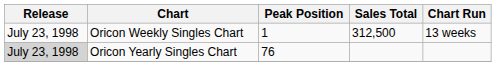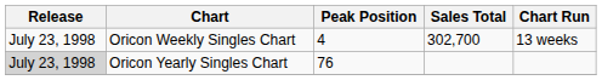Oricon Weekly Singles Chart | Peak Position: 1 -> 4
Oricon Weekly Singles Chart | Sales Total: 312,500 -> 302,700
